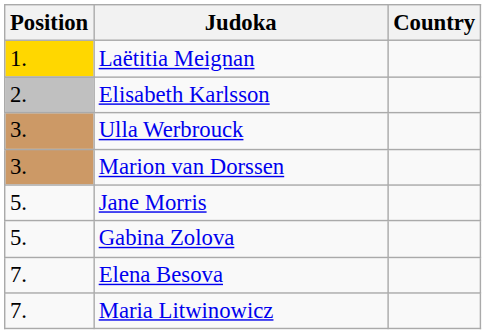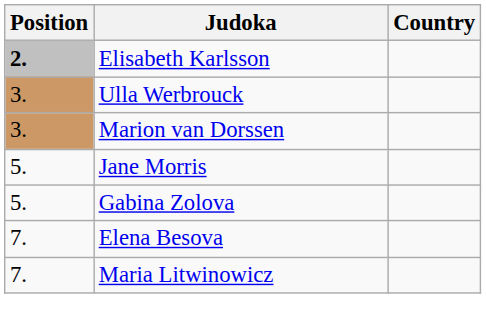- row: 1. | Laëtitia Meignan
Elisabeth Karlsson | Position: normal -> bold
